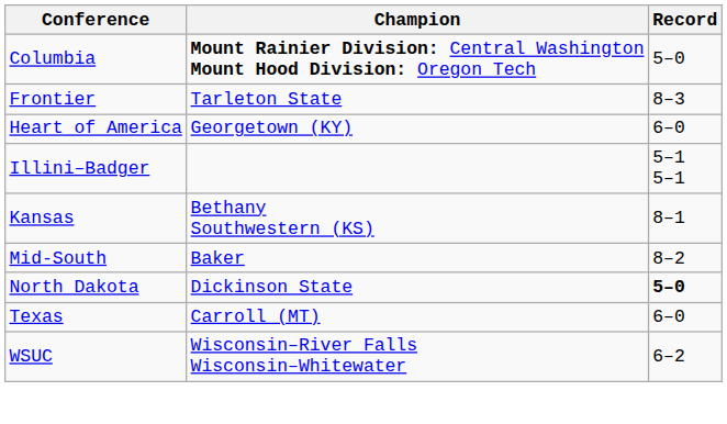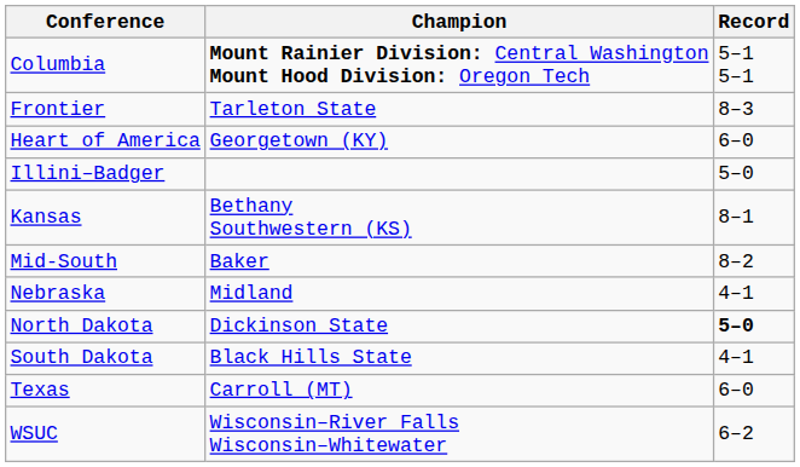Columbia | Record: 5–0 -> 5–1 5–1
Illini–Badger | Record: 5–1 5–1 -> 5–0
+ row: Nebraska | Midland | 4–1
+ row: South Dakota | Black Hills State | 4–1
